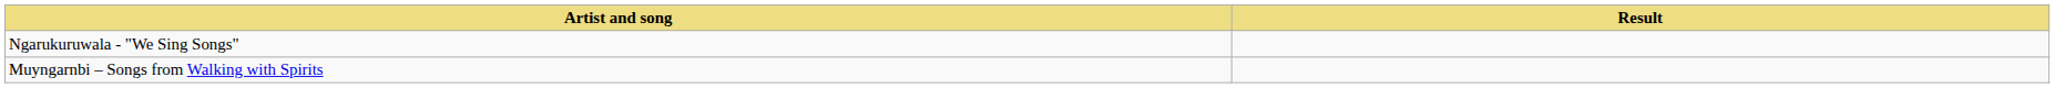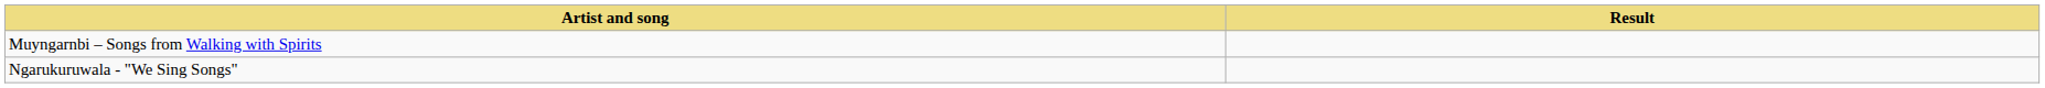rows swapped: Muyngarnbi – Songs from Walking with Spirits <-> Ngarukuruwala - "We Sing Songs"
